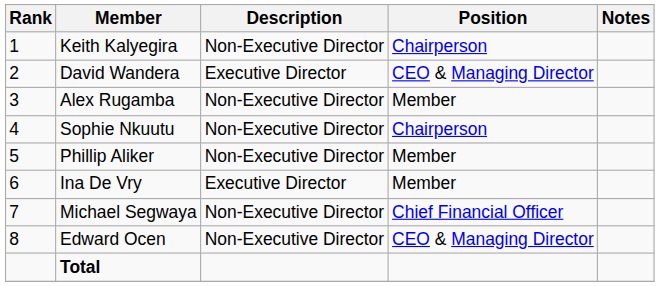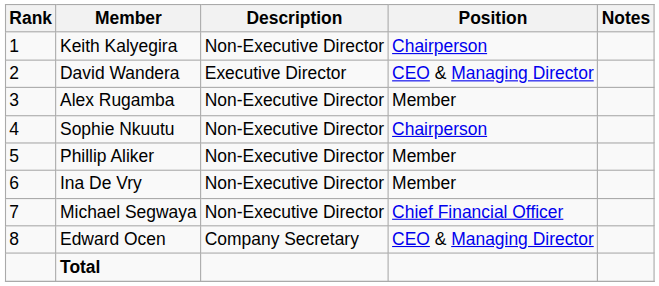Ina De Vry | Description: Executive Director -> Non-Executive Director
Edward Ocen | Description: Non-Executive Director -> Company Secretary
